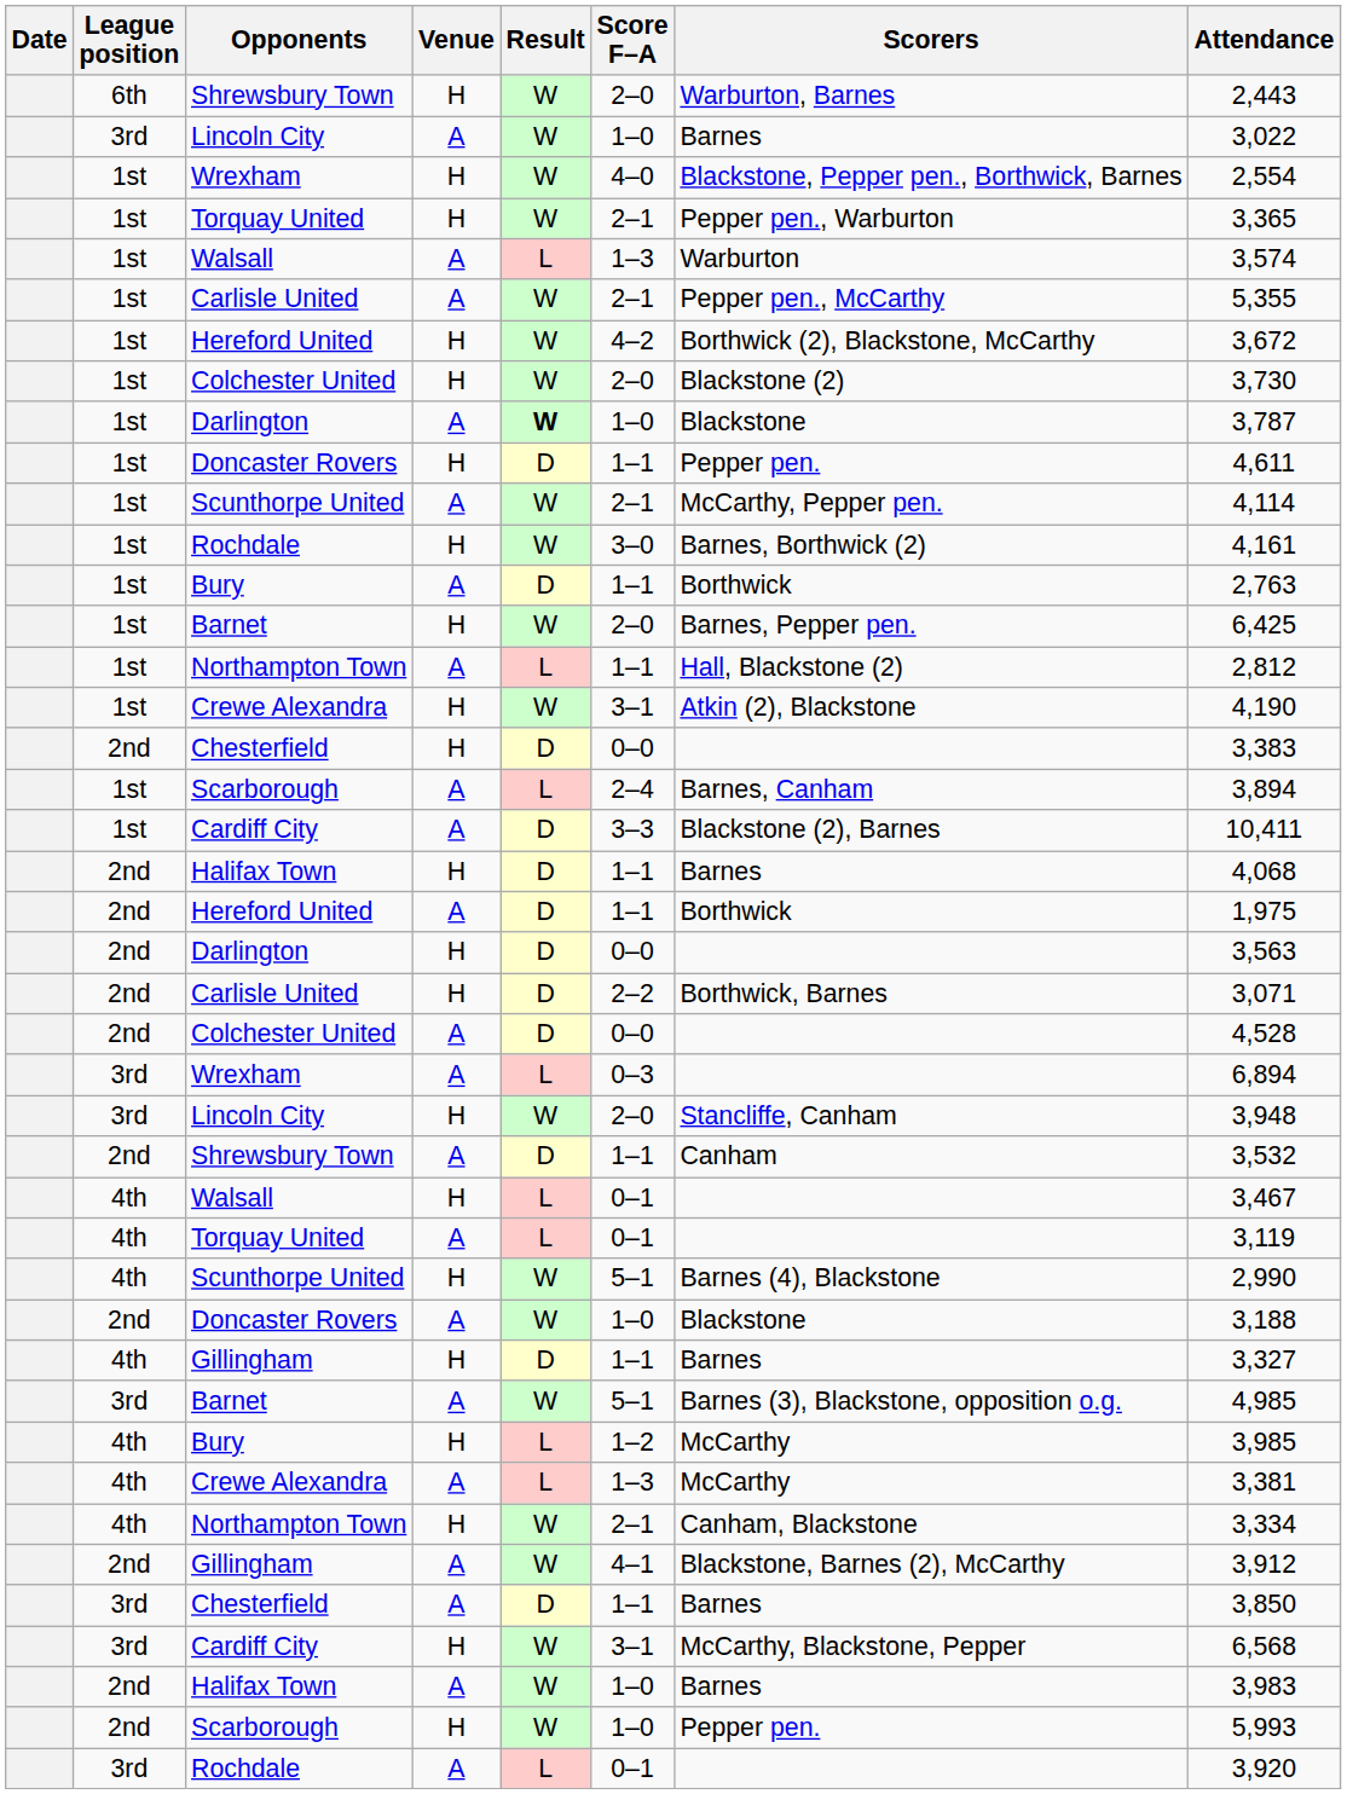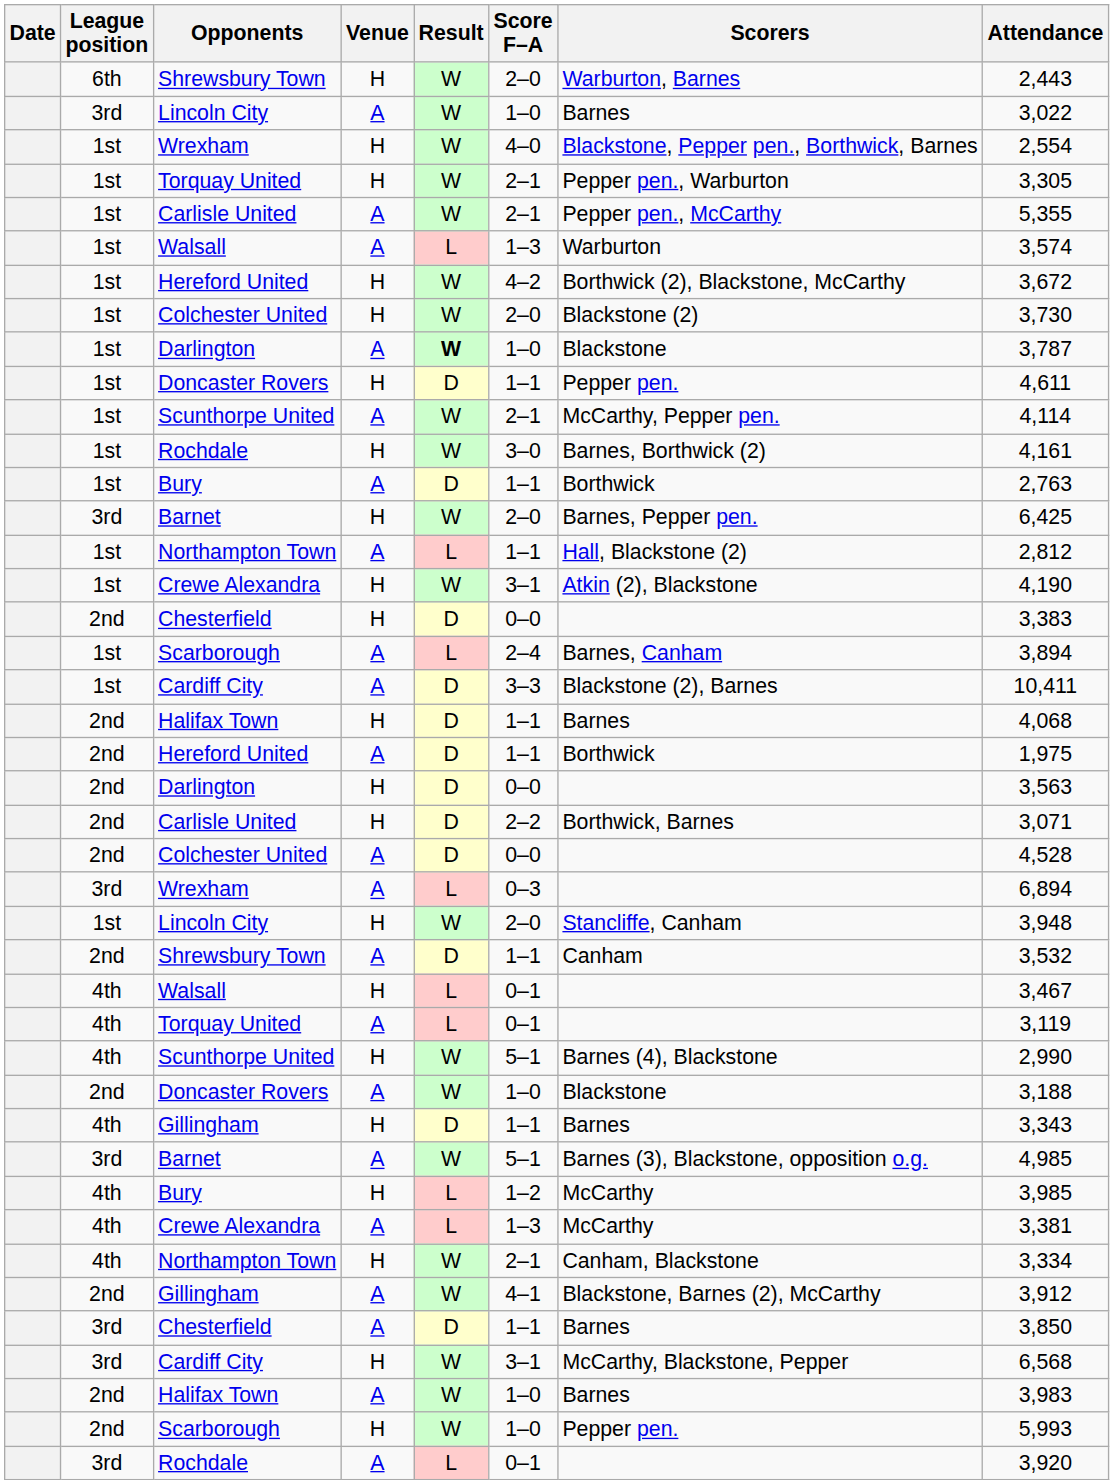Torquay United / H | Attendance: 3,365 -> 3,305
rows swapped: Walsall / A <-> Carlisle United / A
Barnet / H | League position: 1st -> 3rd
Lincoln City / H | League position: 3rd -> 1st
Gillingham / H | Attendance: 3,327 -> 3,343
